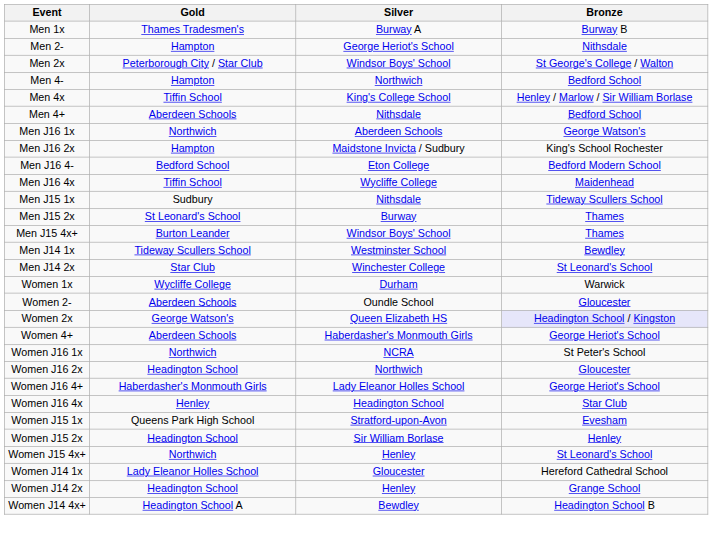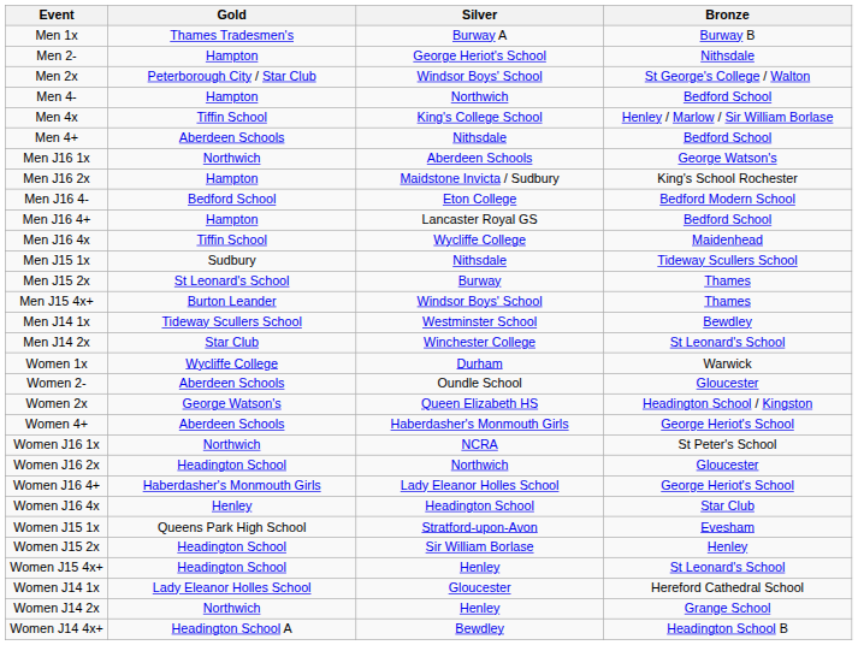+ row: Men J16 4+ | Hampton | Lancaster Royal GS | Bedford School
Women 2x | Bronze: lavender background -> no background
Women J15 4x+ | Gold: Northwich -> Headington School
Women J14 2x | Gold: Headington School -> Northwich
